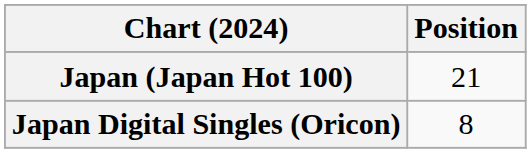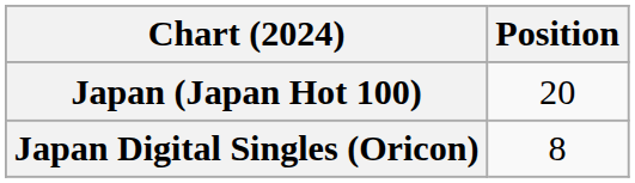Japan (Japan Hot 100) | Position: 21 -> 20
